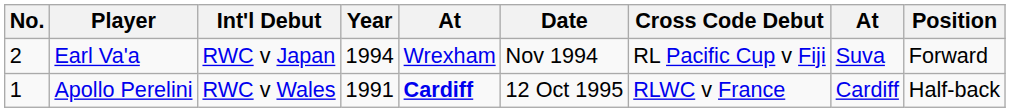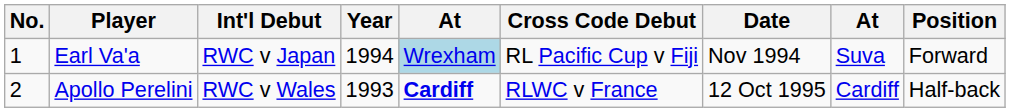columns swapped: Cross Code Debut <-> Date
Earl Va'a | No.: 2 -> 1
Earl Va'a | column 5: no background -> lightblue background
Apollo Perelini | No.: 1 -> 2
Apollo Perelini | Year: 1991 -> 1993
